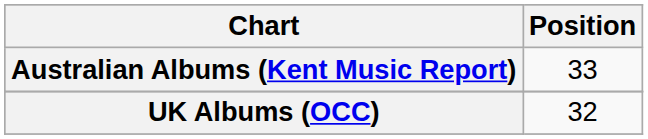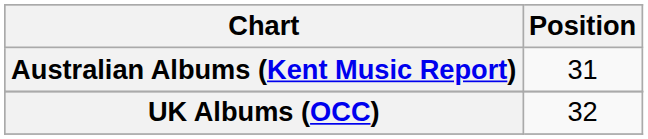Australian Albums (Kent Music Report) | Position: 33 -> 31
